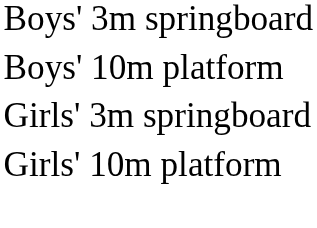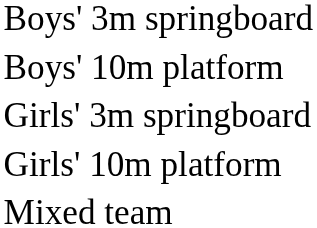+ row: Mixed team
